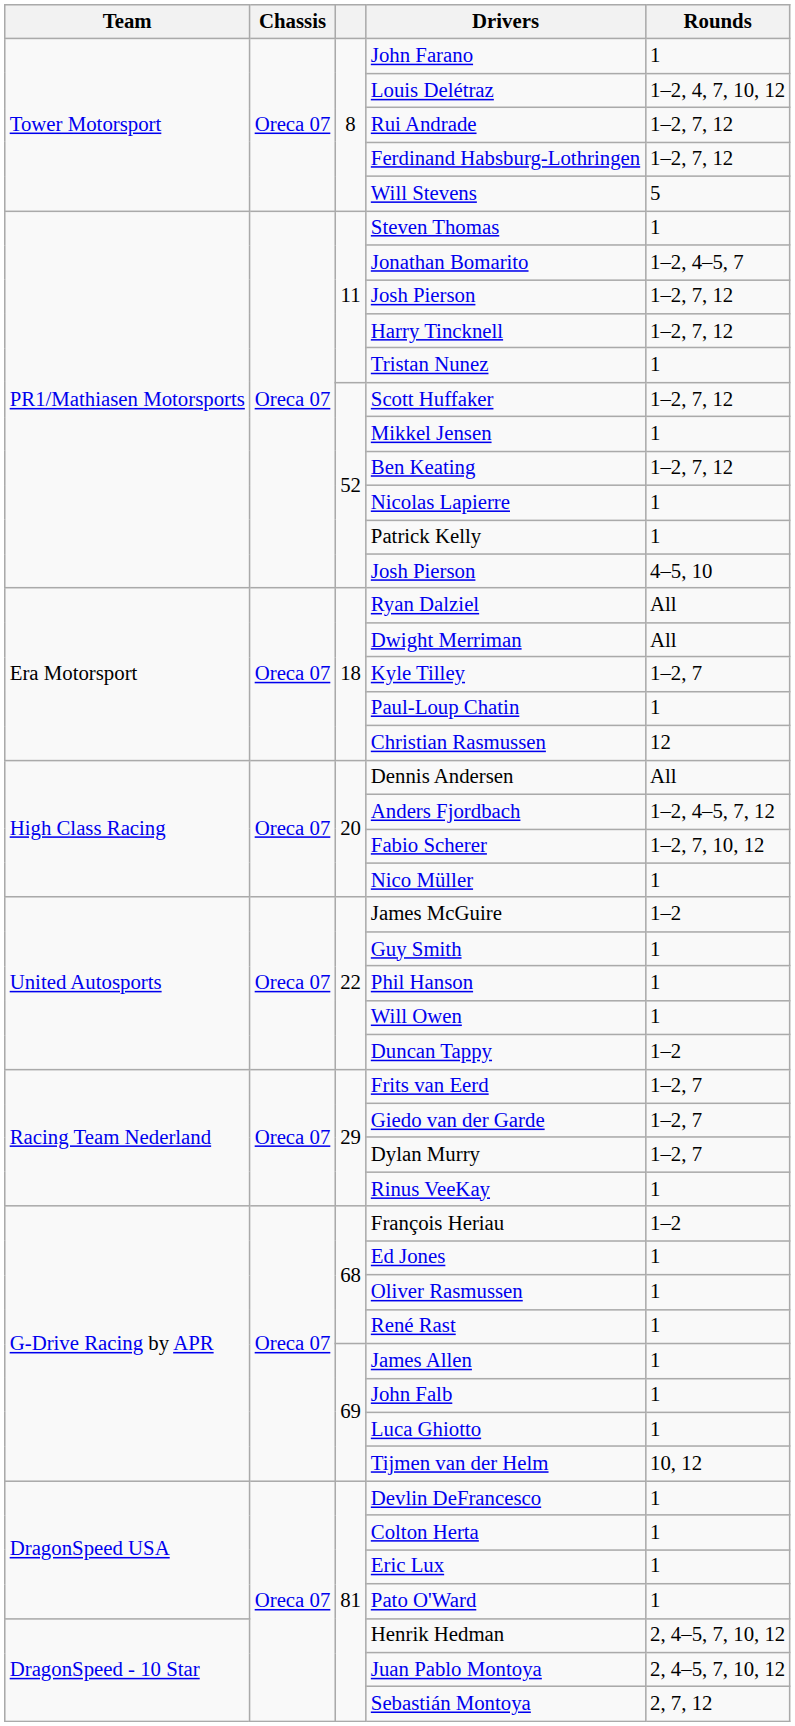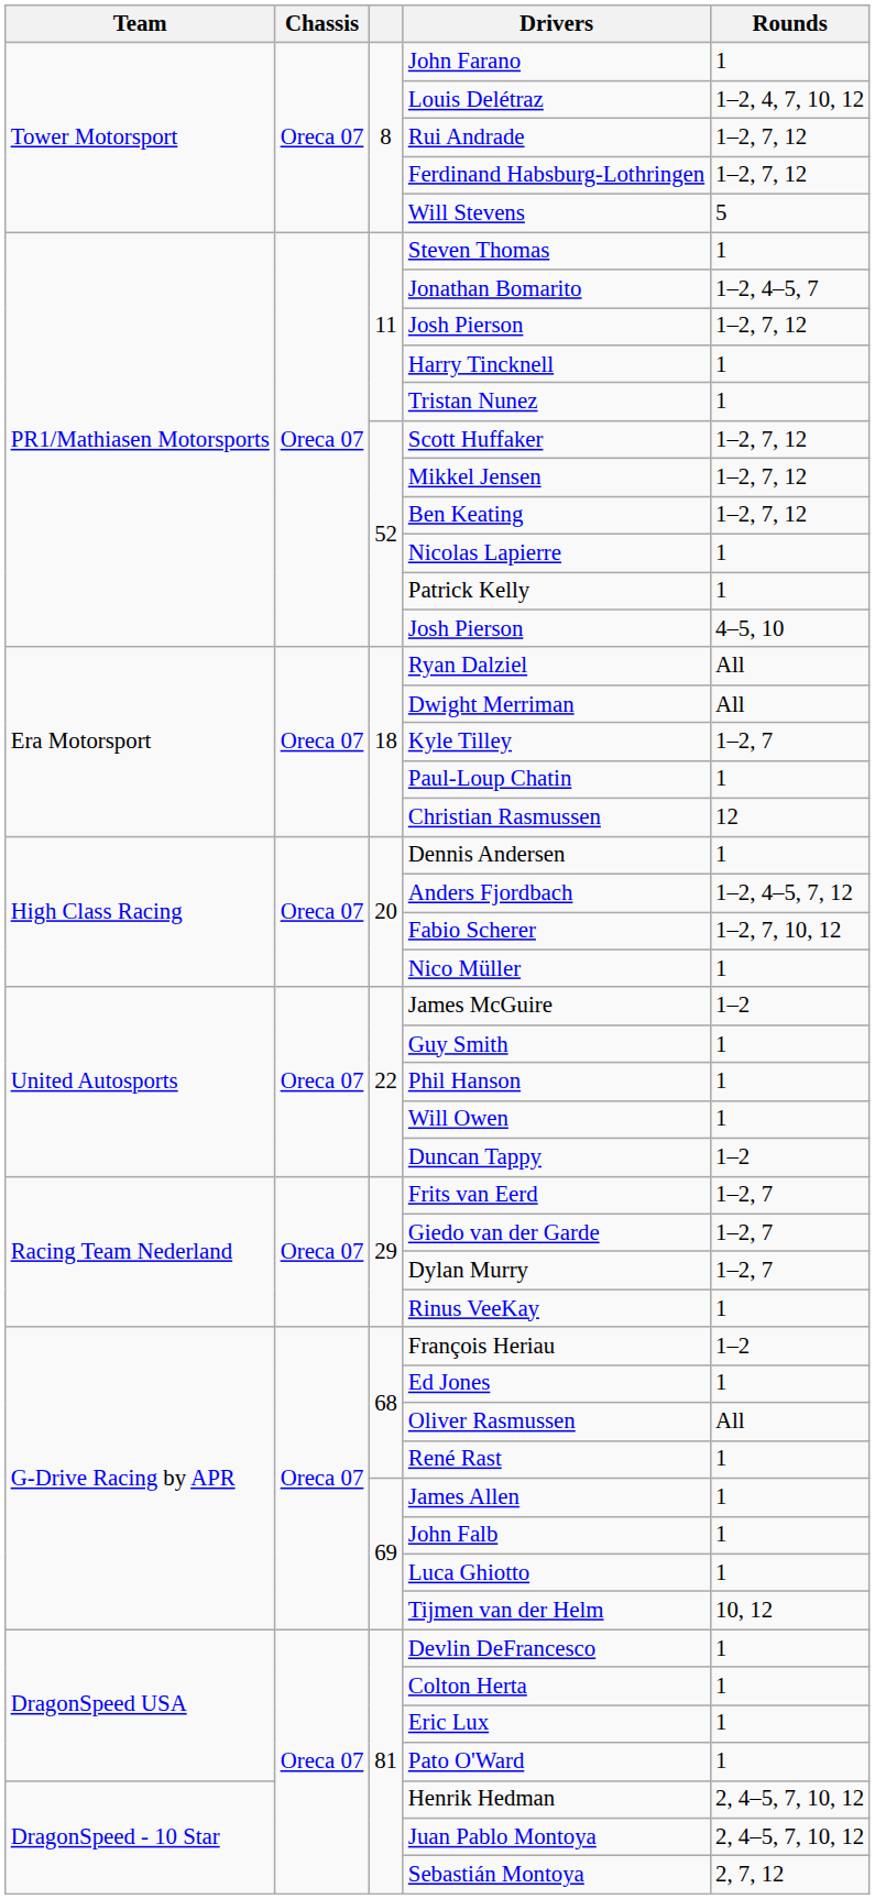Harry Tincknell | Rounds: 1–2, 7, 12 -> 1
Mikkel Jensen | Rounds: 1 -> 1–2, 7, 12
Dennis Andersen | Rounds: All -> 1
Oliver Rasmussen | Rounds: 1 -> All
